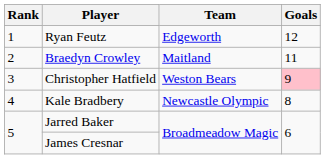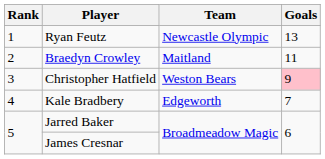Ryan Feutz | Team: Edgeworth -> Newcastle Olympic
Ryan Feutz | Goals: 12 -> 13
Kale Bradbery | Team: Newcastle Olympic -> Edgeworth
Kale Bradbery | Goals: 8 -> 7
